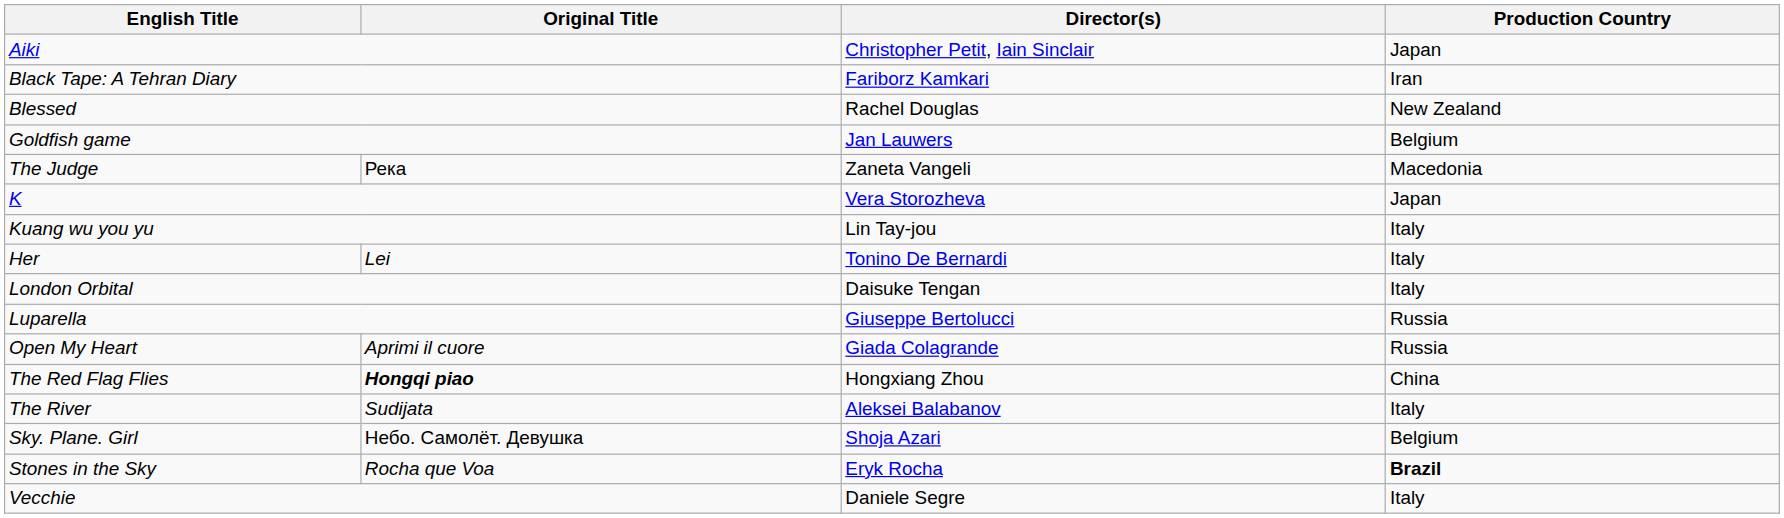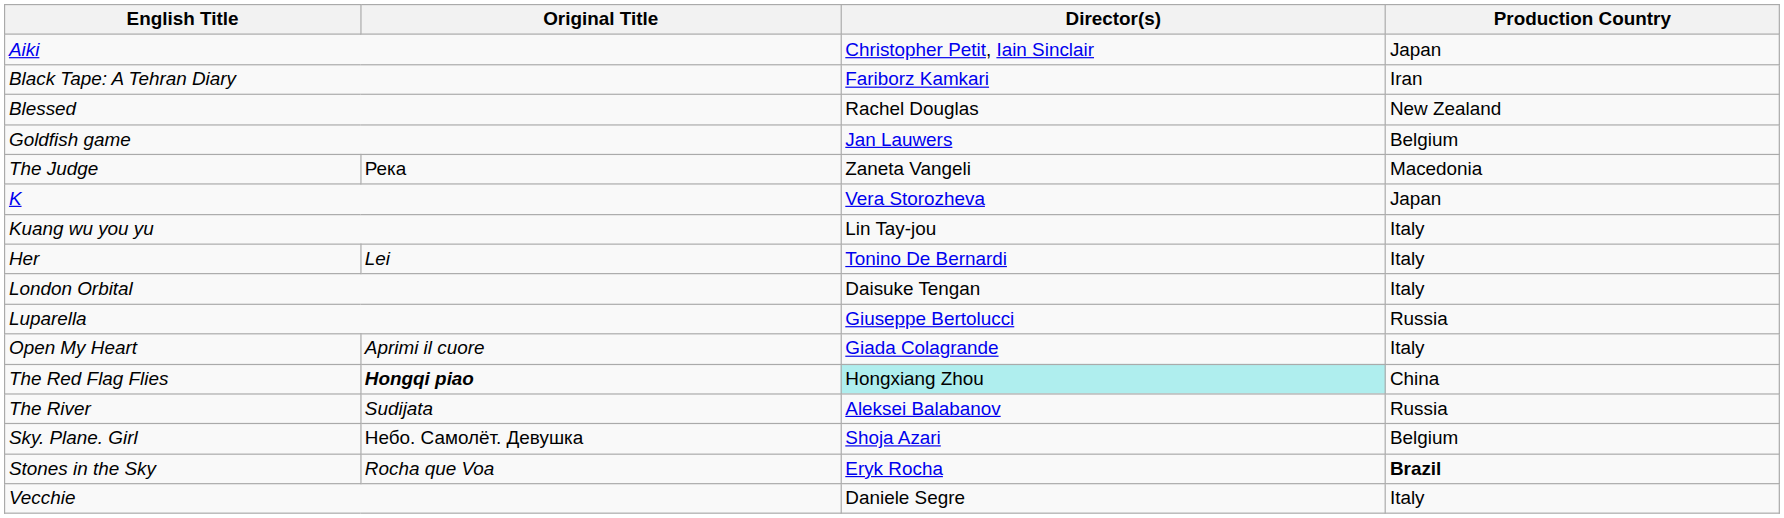Open My Heart | Production Country: Russia -> Italy
The Red Flag Flies | Director(s): no background -> paleturquoise background
The River | Production Country: Italy -> Russia
